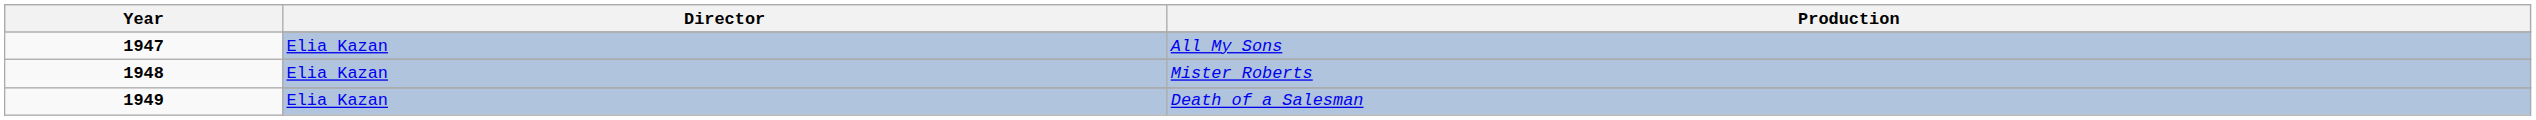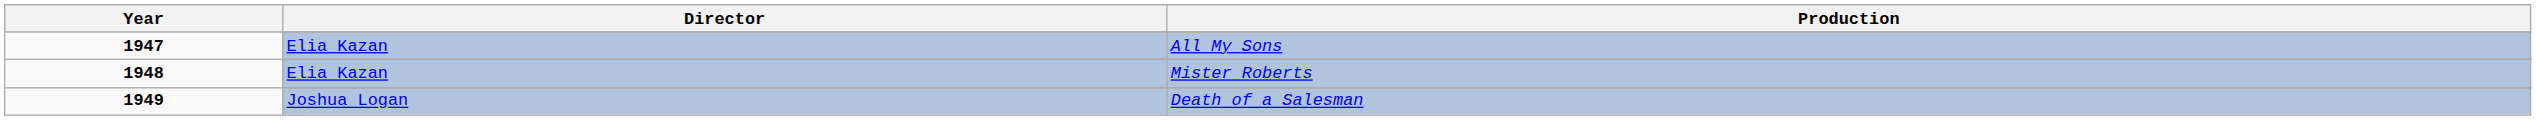Death of a Salesman | Director: Elia Kazan -> Joshua Logan
